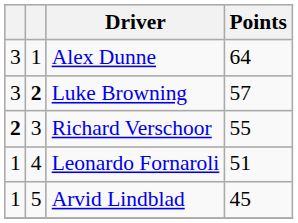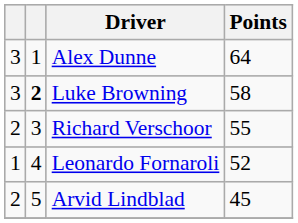Luke Browning | Points: 57 -> 58
Richard Verschoor | column 1: bold -> normal
Leonardo Fornaroli | Points: 51 -> 52
Arvid Lindblad | column 1: 1 -> 2
